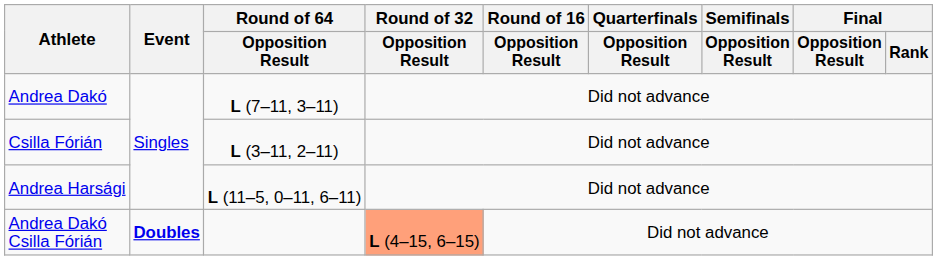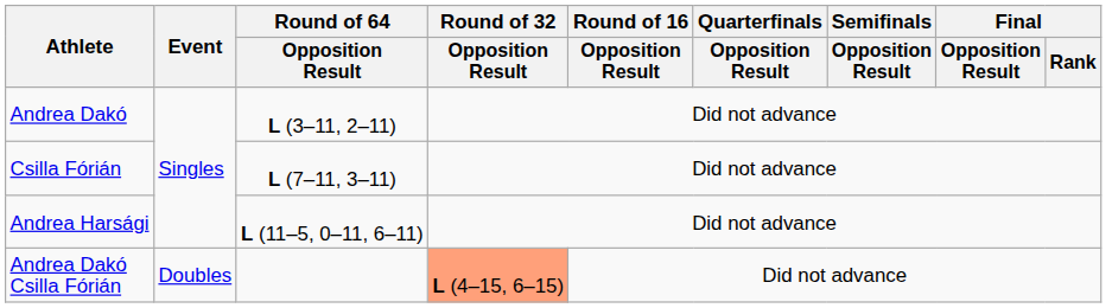Andrea Dakó | Round of 64 / Opposition Result: L (7–11, 3–11) -> L (3–11, 2–11)
Csilla Fórián | Round of 64 / Opposition Result: L (3–11, 2–11) -> L (7–11, 3–11)
Andrea Dakó Csilla Fórián | Event: bold -> normal
